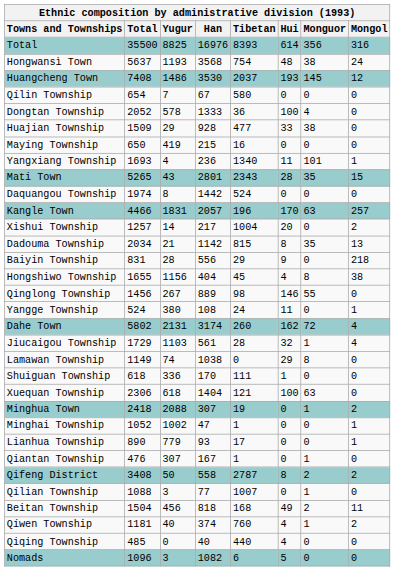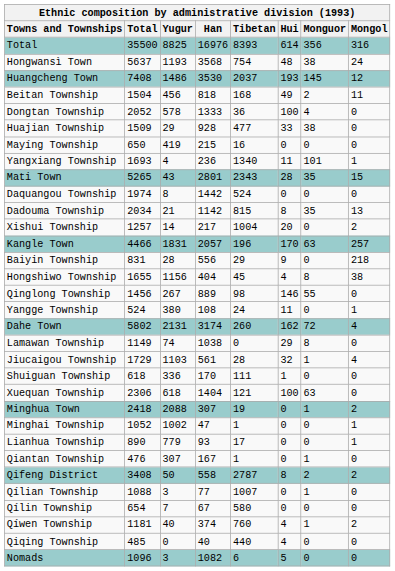rows swapped: Beitan Township <-> Qílin Township
rows swapped: Dadouma Township <-> Kangle Town
rows swapped: Jiucaigou Township <-> Lamawan Township
